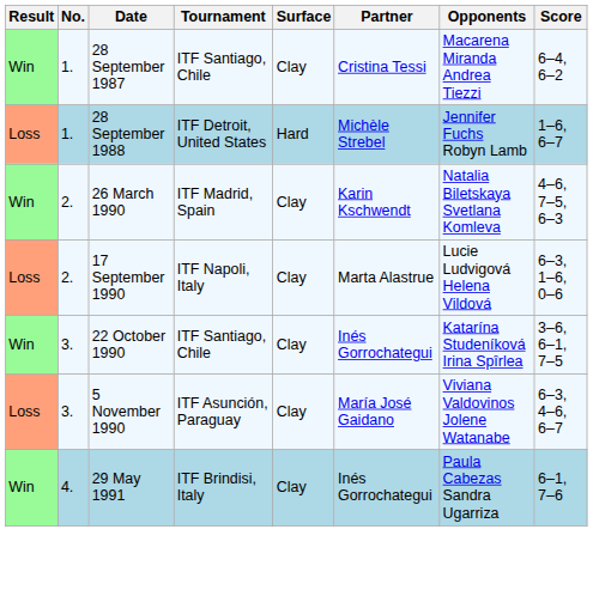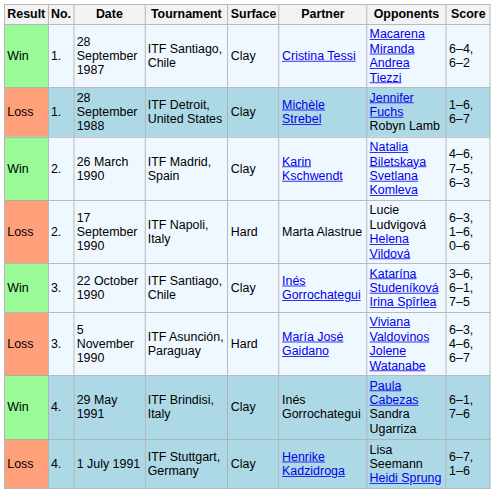28 September 1988 | Surface: Hard -> Clay
17 September 1990 | Surface: Clay -> Hard
5 November 1990 | Surface: Clay -> Hard
+ row: Loss | 4. | 1 July 1991 | ITF Stuttgart, Germany | Clay | Henrike Kadzidroga | Lisa Seemann Heidi Sprung | 6–7, 1–6
